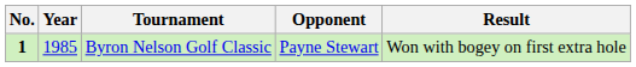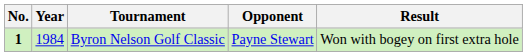Byron Nelson Golf Classic | Year: 1985 -> 1984
